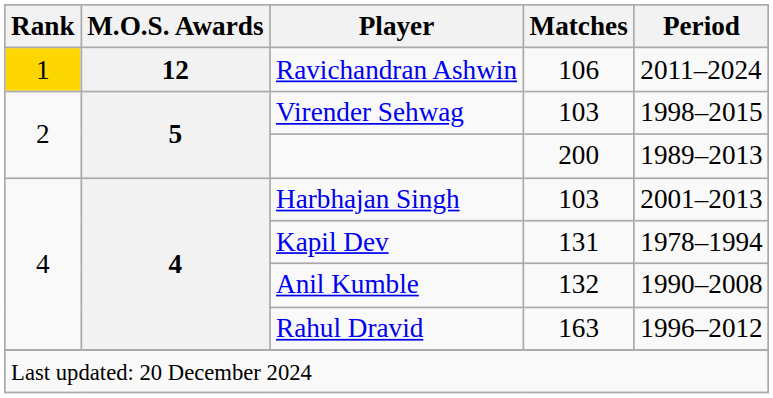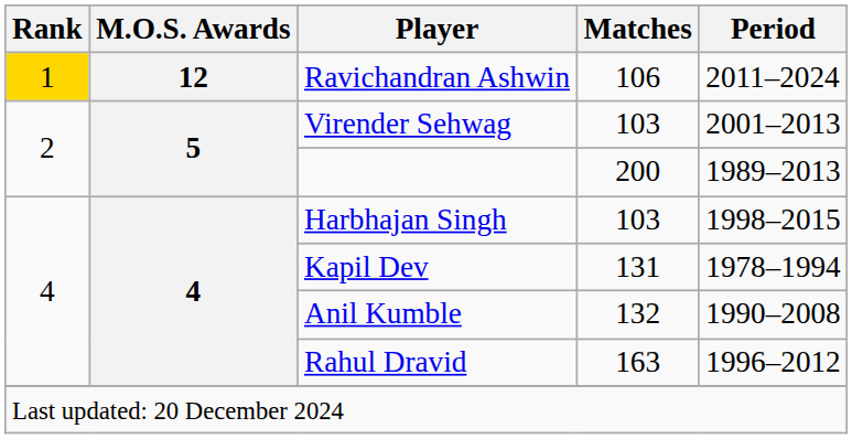Virender Sehwag | Period: 1998–2015 -> 2001–2013
Harbhajan Singh | Period: 2001–2013 -> 1998–2015
